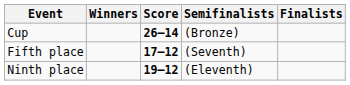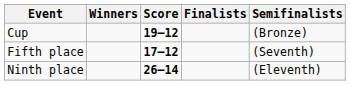columns swapped: Finalists <-> Semifinalists
Cup | Score: 26–14 -> 19–12
Ninth place | Score: 19–12 -> 26–14
